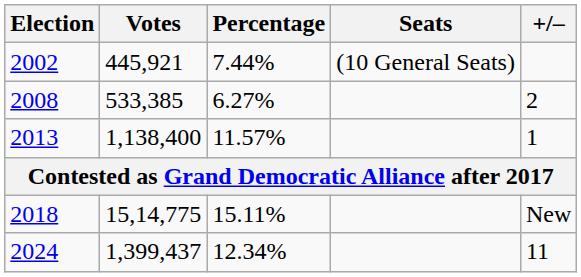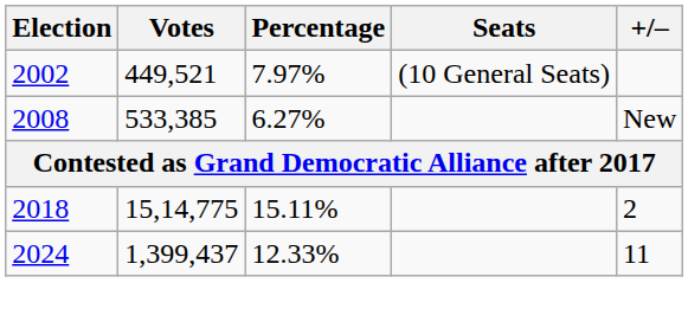2002 | Votes: 445,921 -> 449,521
2002 | Percentage: 7.44% -> 7.97%
2008 | +/–: 2 -> New
- row: 2013 | 1,138,400 | 11.57% | 1
2018 | +/–: New -> 2
2024 | Percentage: 12.34% -> 12.33%
